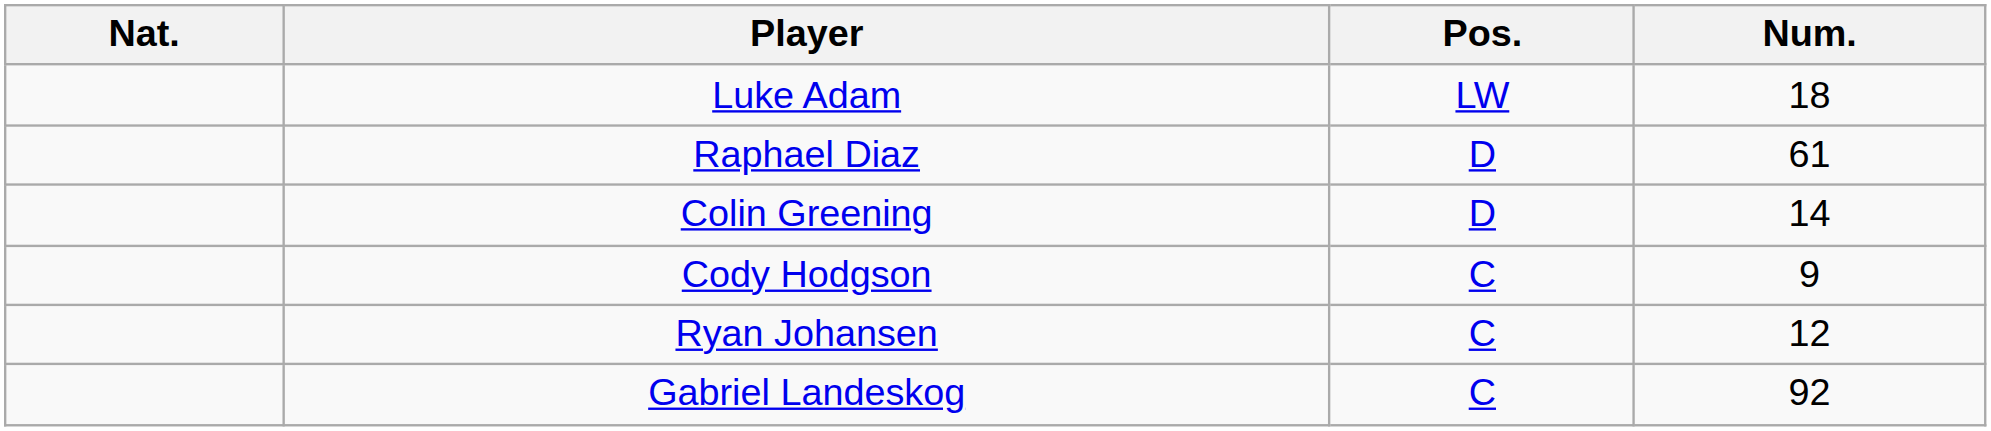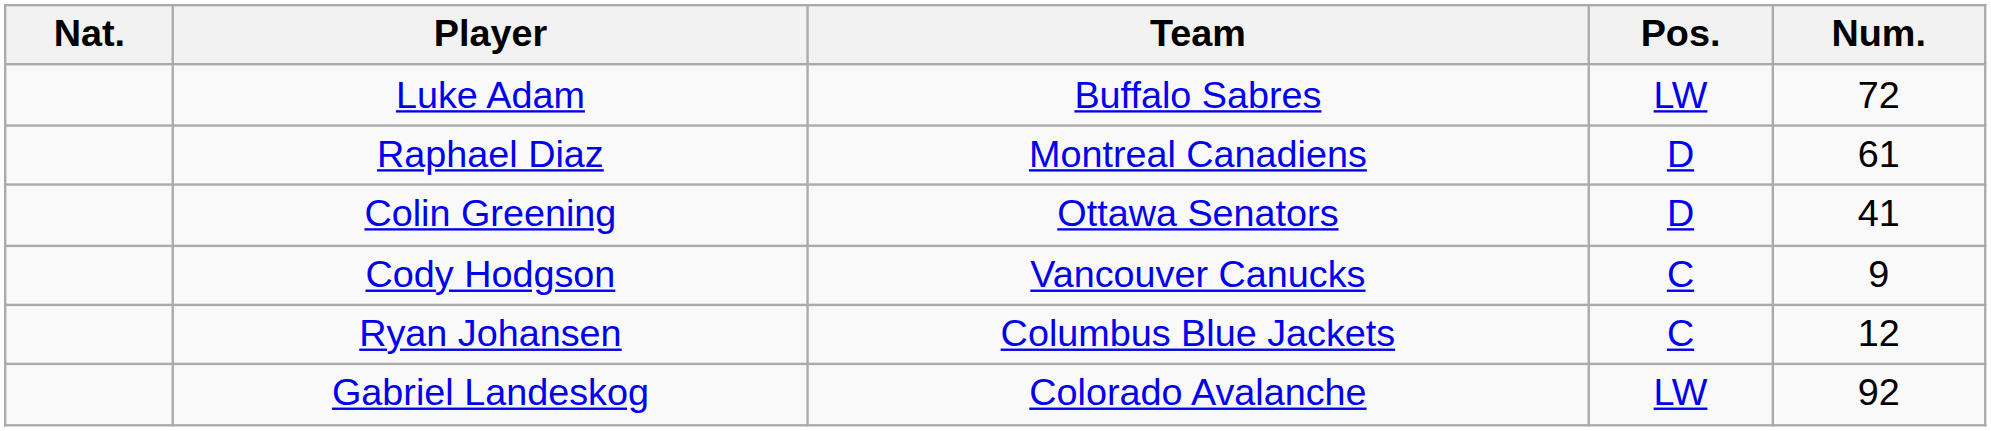+ column: Team | Buffalo Sabres | Montreal Canadiens | Ottawa Senators | Vancouver Canucks | Columbus Blue Jackets | Colorado Avalanche
Luke Adam | Num.: 18 -> 72
Colin Greening | Num.: 14 -> 41
Gabriel Landeskog | Pos.: C -> LW
